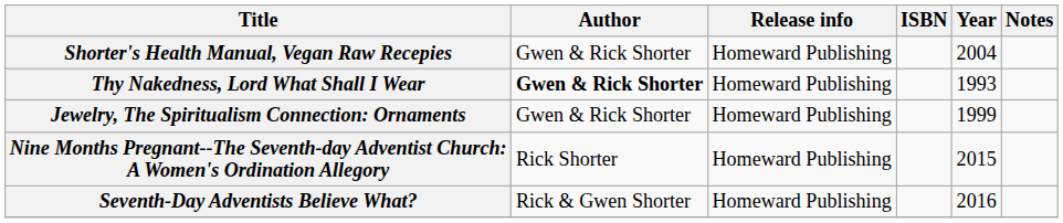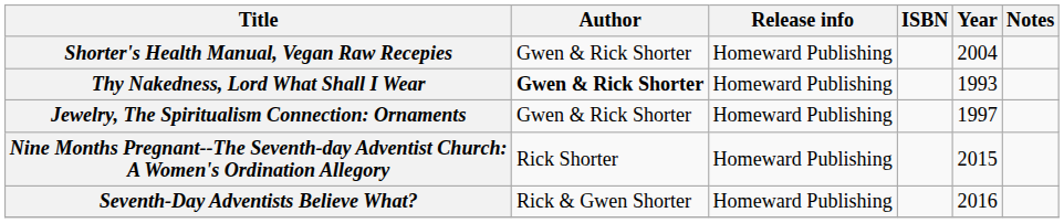Jewelry, The Spiritualism Connection: Ornaments | Year: 1999 -> 1997
